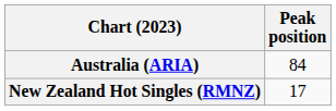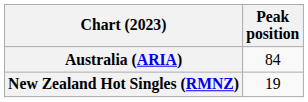New Zealand Hot Singles (RMNZ) | Peak position: 17 -> 19
